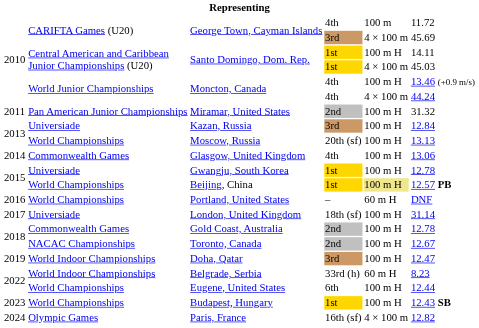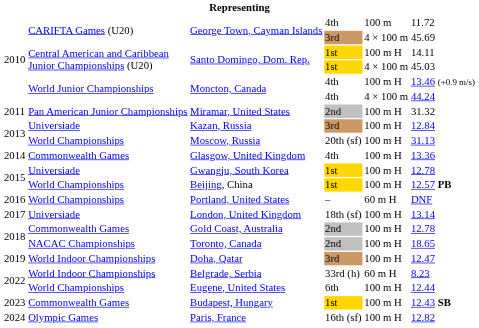Moscow, Russia | column 6: 13.13 -> 31.13
Glasgow, United Kingdom | column 6: 13.06 -> 13.36
Beijing, China | column 5: khaki background -> no background
London, United Kingdom | column 6: 31.14 -> 13.14
Toronto, Canada | column 6: 12.67 -> 18.65
Budapest, Hungary | column 2: World Championships -> Commonwealth Games
Paris, France | column 5: 4 × 100 m -> 100 m H
